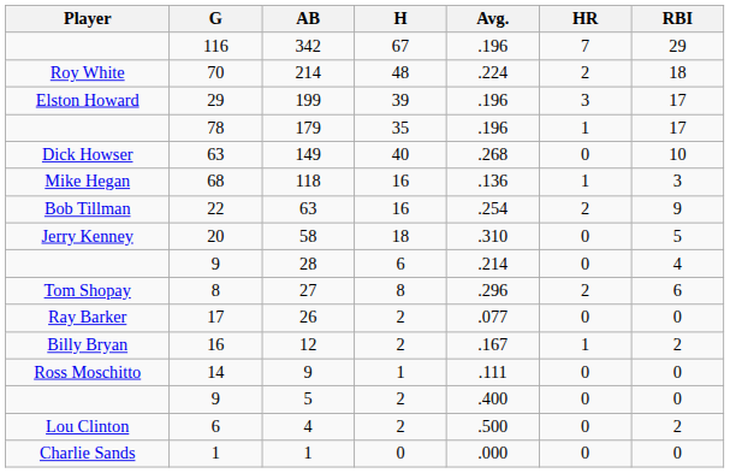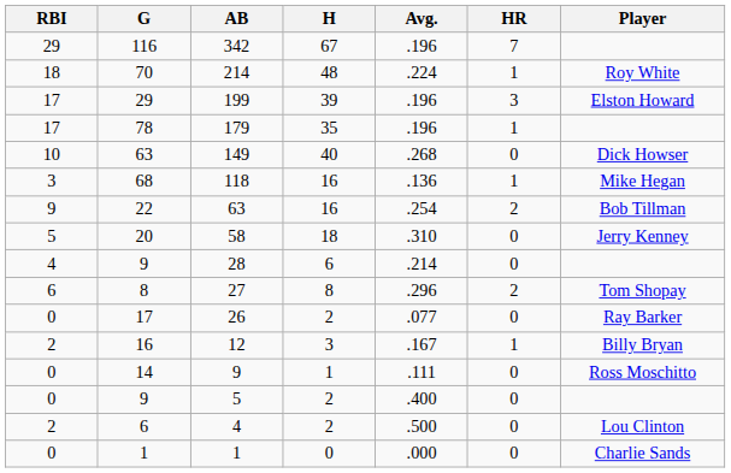columns swapped: Player <-> RBI
214 | HR: 2 -> 1
12 | H: 2 -> 3
